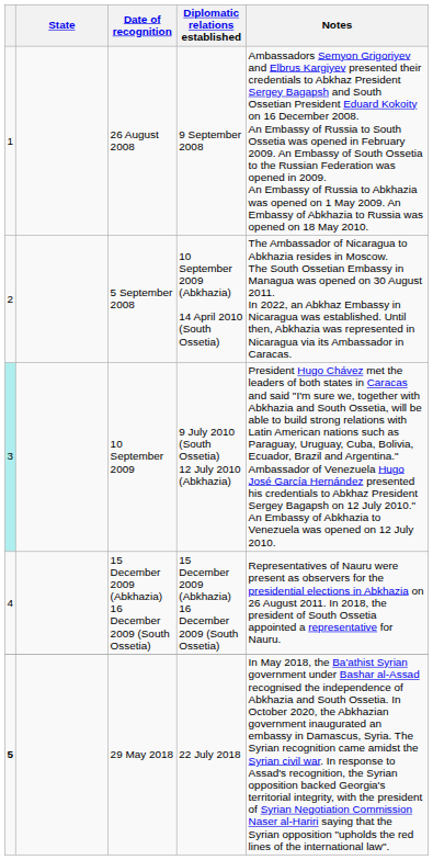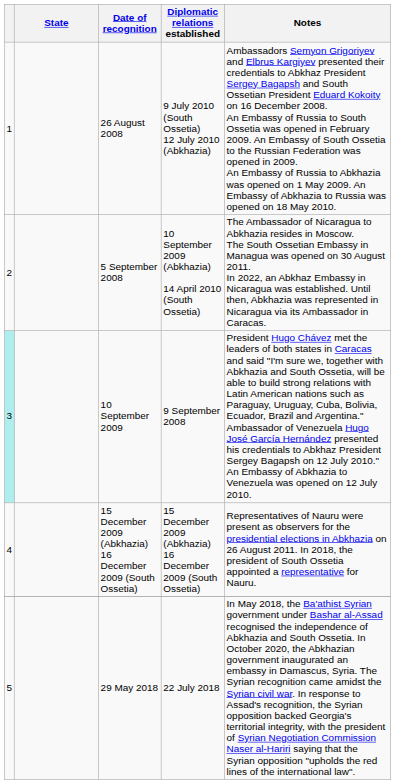26 August 2008 | Diplomatic relations established: 9 September 2008 -> 9 July 2010 (South Ossetia) 12 July 2010 (Abkhazia)
10 September 2009 | Diplomatic relations established: 9 July 2010 (South Ossetia) 12 July 2010 (Abkhazia) -> 9 September 2008
29 May 2018 | column 1: bold -> normal
